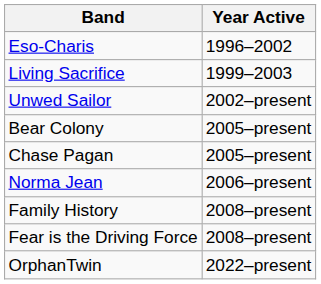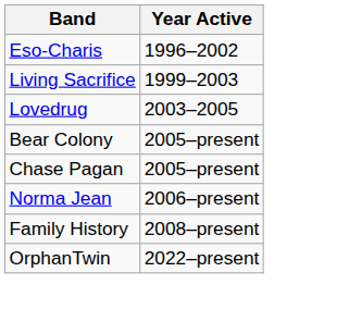- row: Unwed Sailor | 2002–present
+ row: Lovedrug | 2003–2005
- row: Fear is the Driving Force | 2008–present
